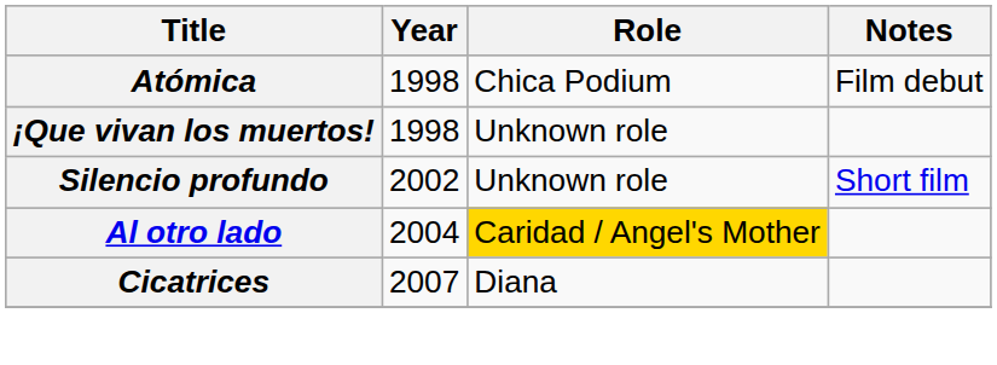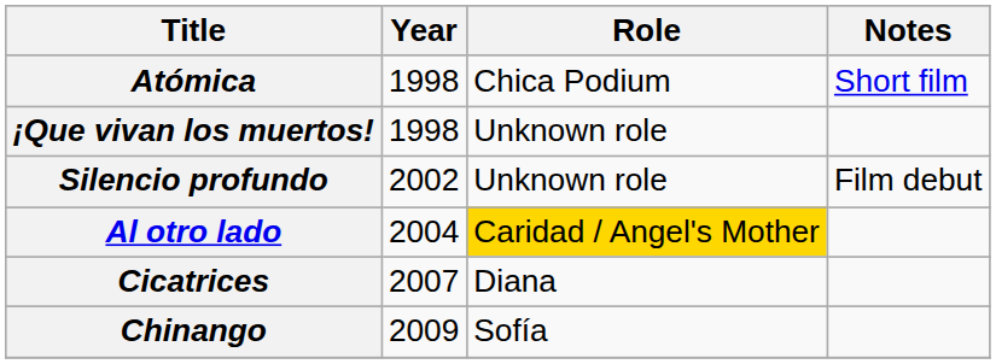Atómica | Notes: Film debut -> Short film
Silencio profundo | Notes: Short film -> Film debut
+ row: Chinango | 2009 | Sofía
